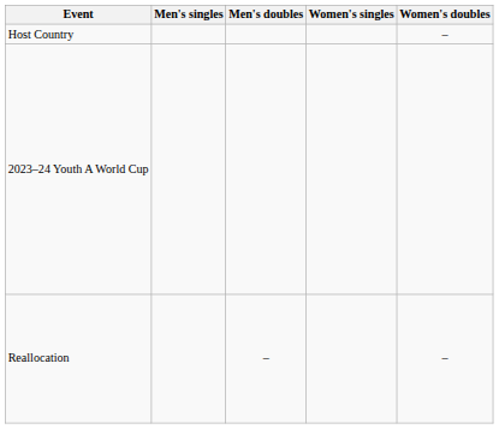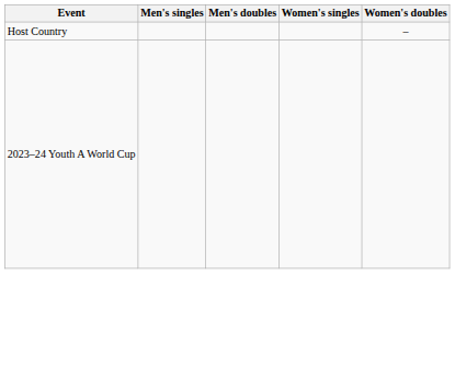- row: Reallocation | – | –
